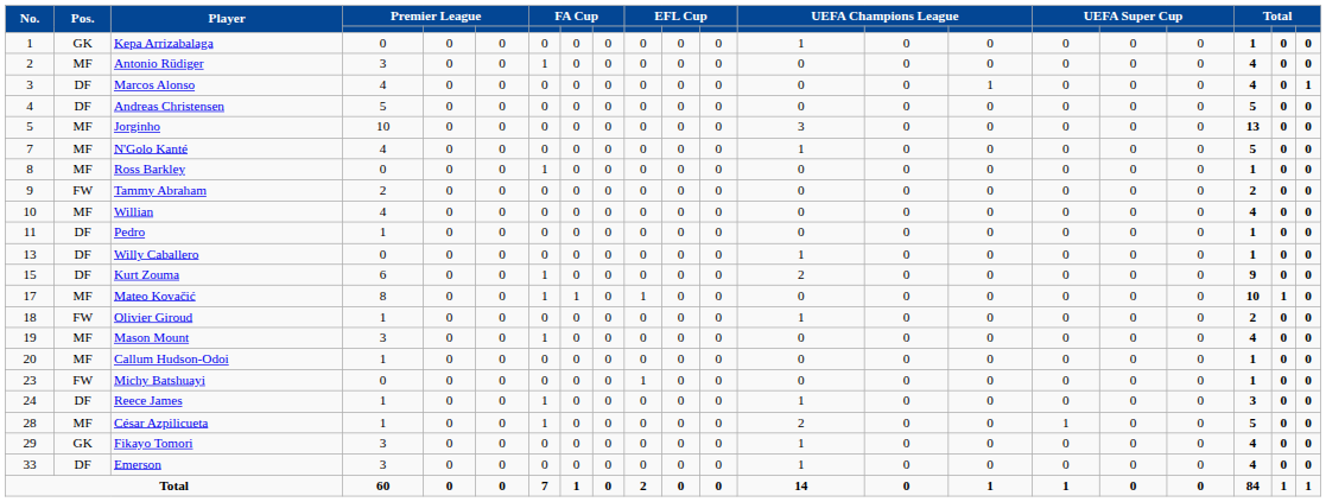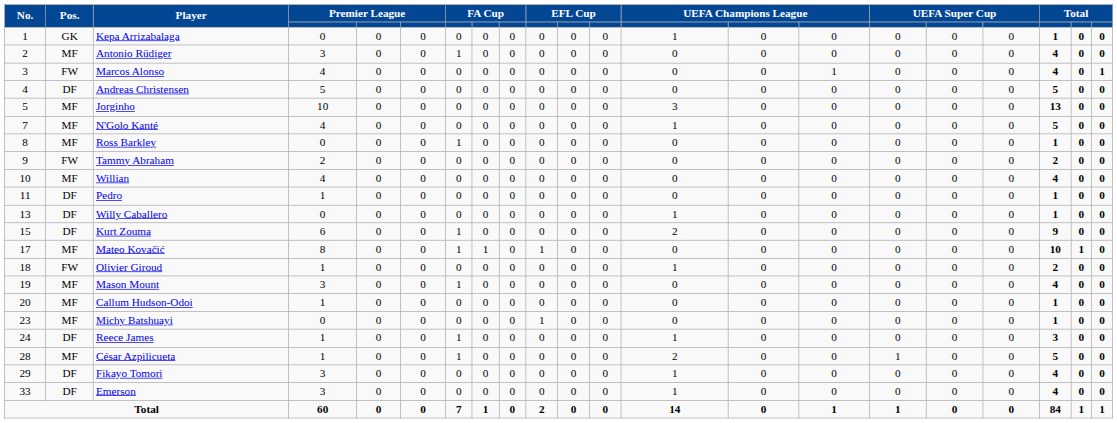Marcos Alonso | Pos.: DF -> FW
Michy Batshuayi | Pos.: FW -> MF
Fikayo Tomori | Pos.: GK -> DF
